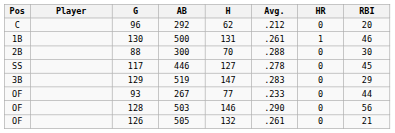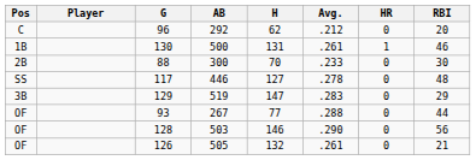88 | Avg.: .288 -> .233
117 | RBI: 45 -> 48
93 | Avg.: .233 -> .288
